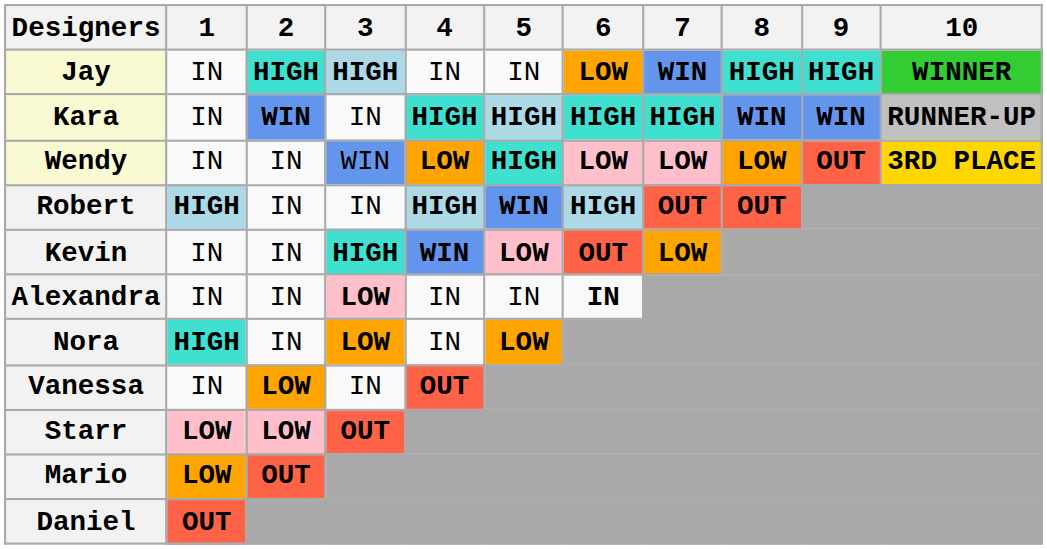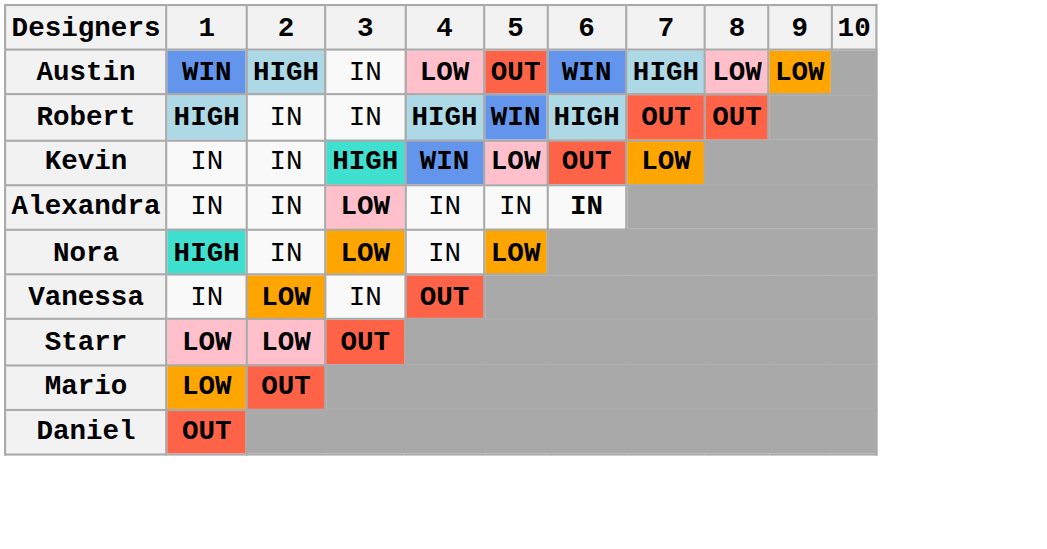- row: Jay | IN | HIGH | HIGH | IN | IN | LOW | WIN | HIGH | HIGH | WINNER
- row: Kara | IN | WIN | IN | HIGH | HIGH | HIGH | HIGH | WIN | WIN | RUNNER-UP
- row: Wendy | IN | IN | WIN | LOW | HIGH | LOW | LOW | LOW | OUT | 3RD PLACE
+ row: Austin | WIN | HIGH | IN | LOW | OUT | WIN | HIGH | LOW | LOW
